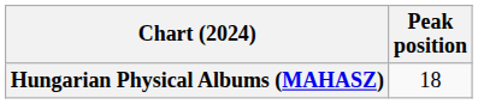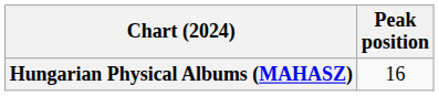Hungarian Physical Albums (MAHASZ) | Peak position: 18 -> 16
